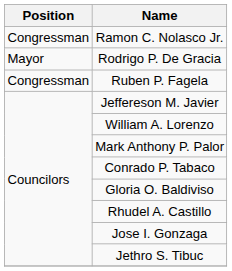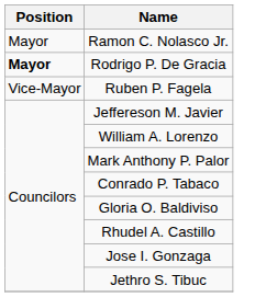Ramon C. Nolasco Jr. | Position: Congressman -> Mayor
Rodrigo P. De Gracia | Position: normal -> bold
Ruben P. Fagela | Position: Congressman -> Vice-Mayor
